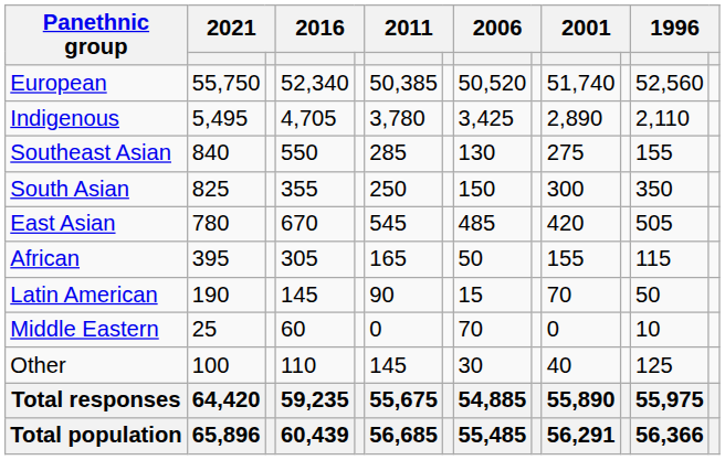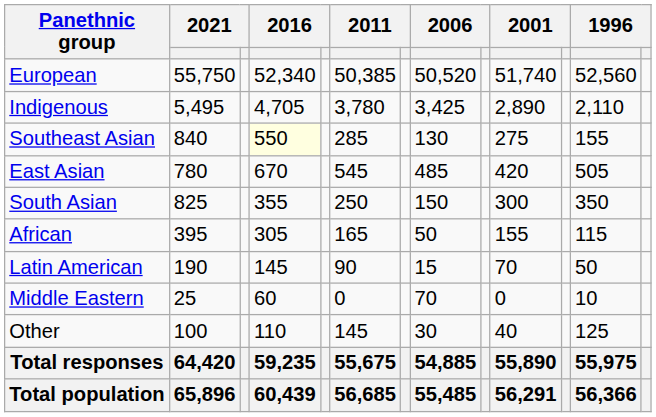Southeast Asian | column 4: no background -> lightyellow background
rows swapped: South Asian <-> East Asian
